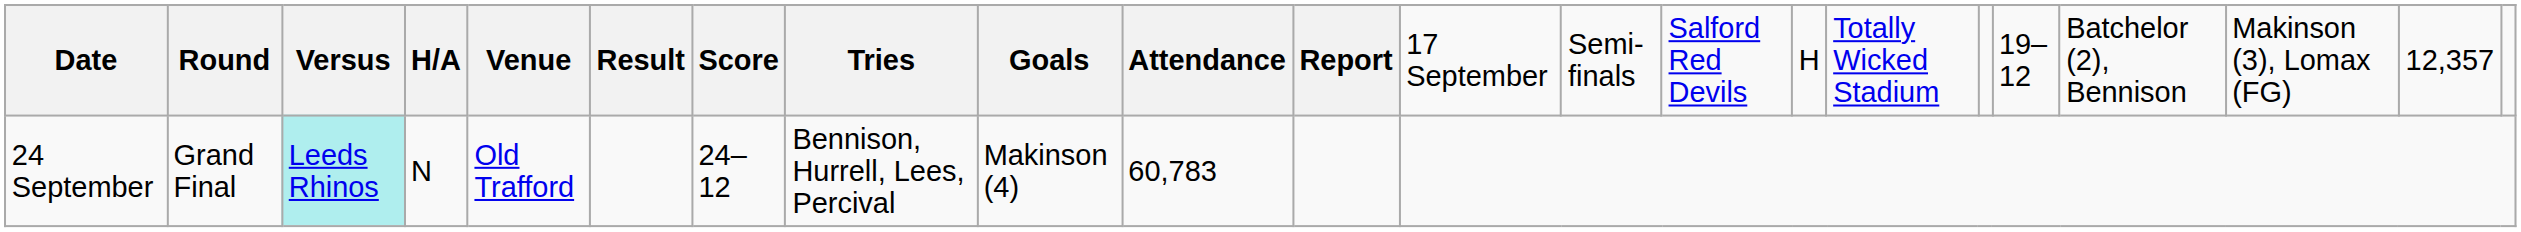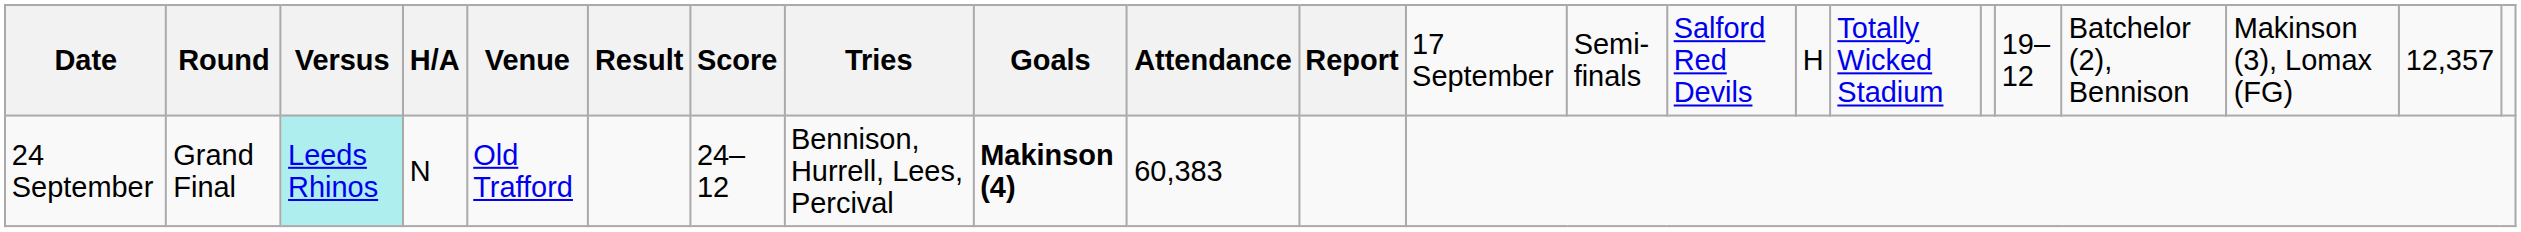24 September | column 9: normal -> bold
24 September | column 10: 60,783 -> 60,383
